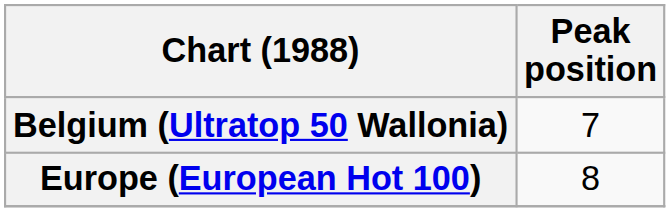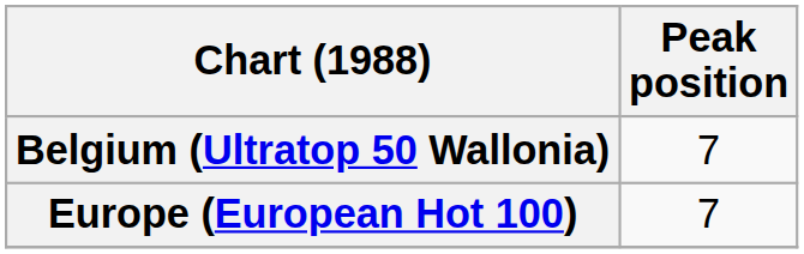Europe (European Hot 100) | Peak position: 8 -> 7
